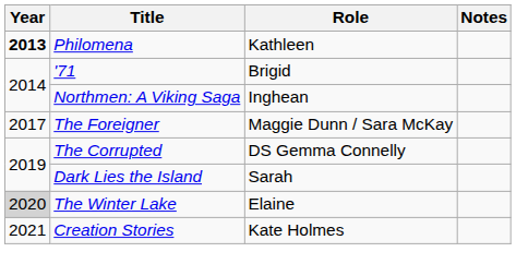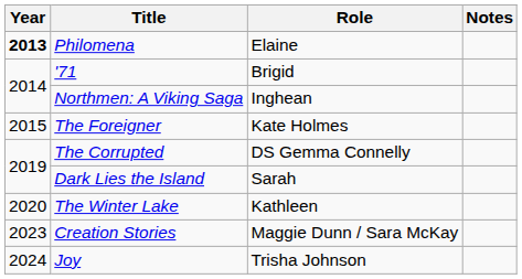Philomena | Role: Kathleen -> Elaine
The Foreigner | Year: 2017 -> 2015
The Foreigner | Role: Maggie Dunn / Sara McKay -> Kate Holmes
The Winter Lake | Year: lightgrey background -> no background
The Winter Lake | Role: Elaine -> Kathleen
Creation Stories | Year: 2021 -> 2023
Creation Stories | Role: Kate Holmes -> Maggie Dunn / Sara McKay
+ row: 2024 | Joy | Trisha Johnson
